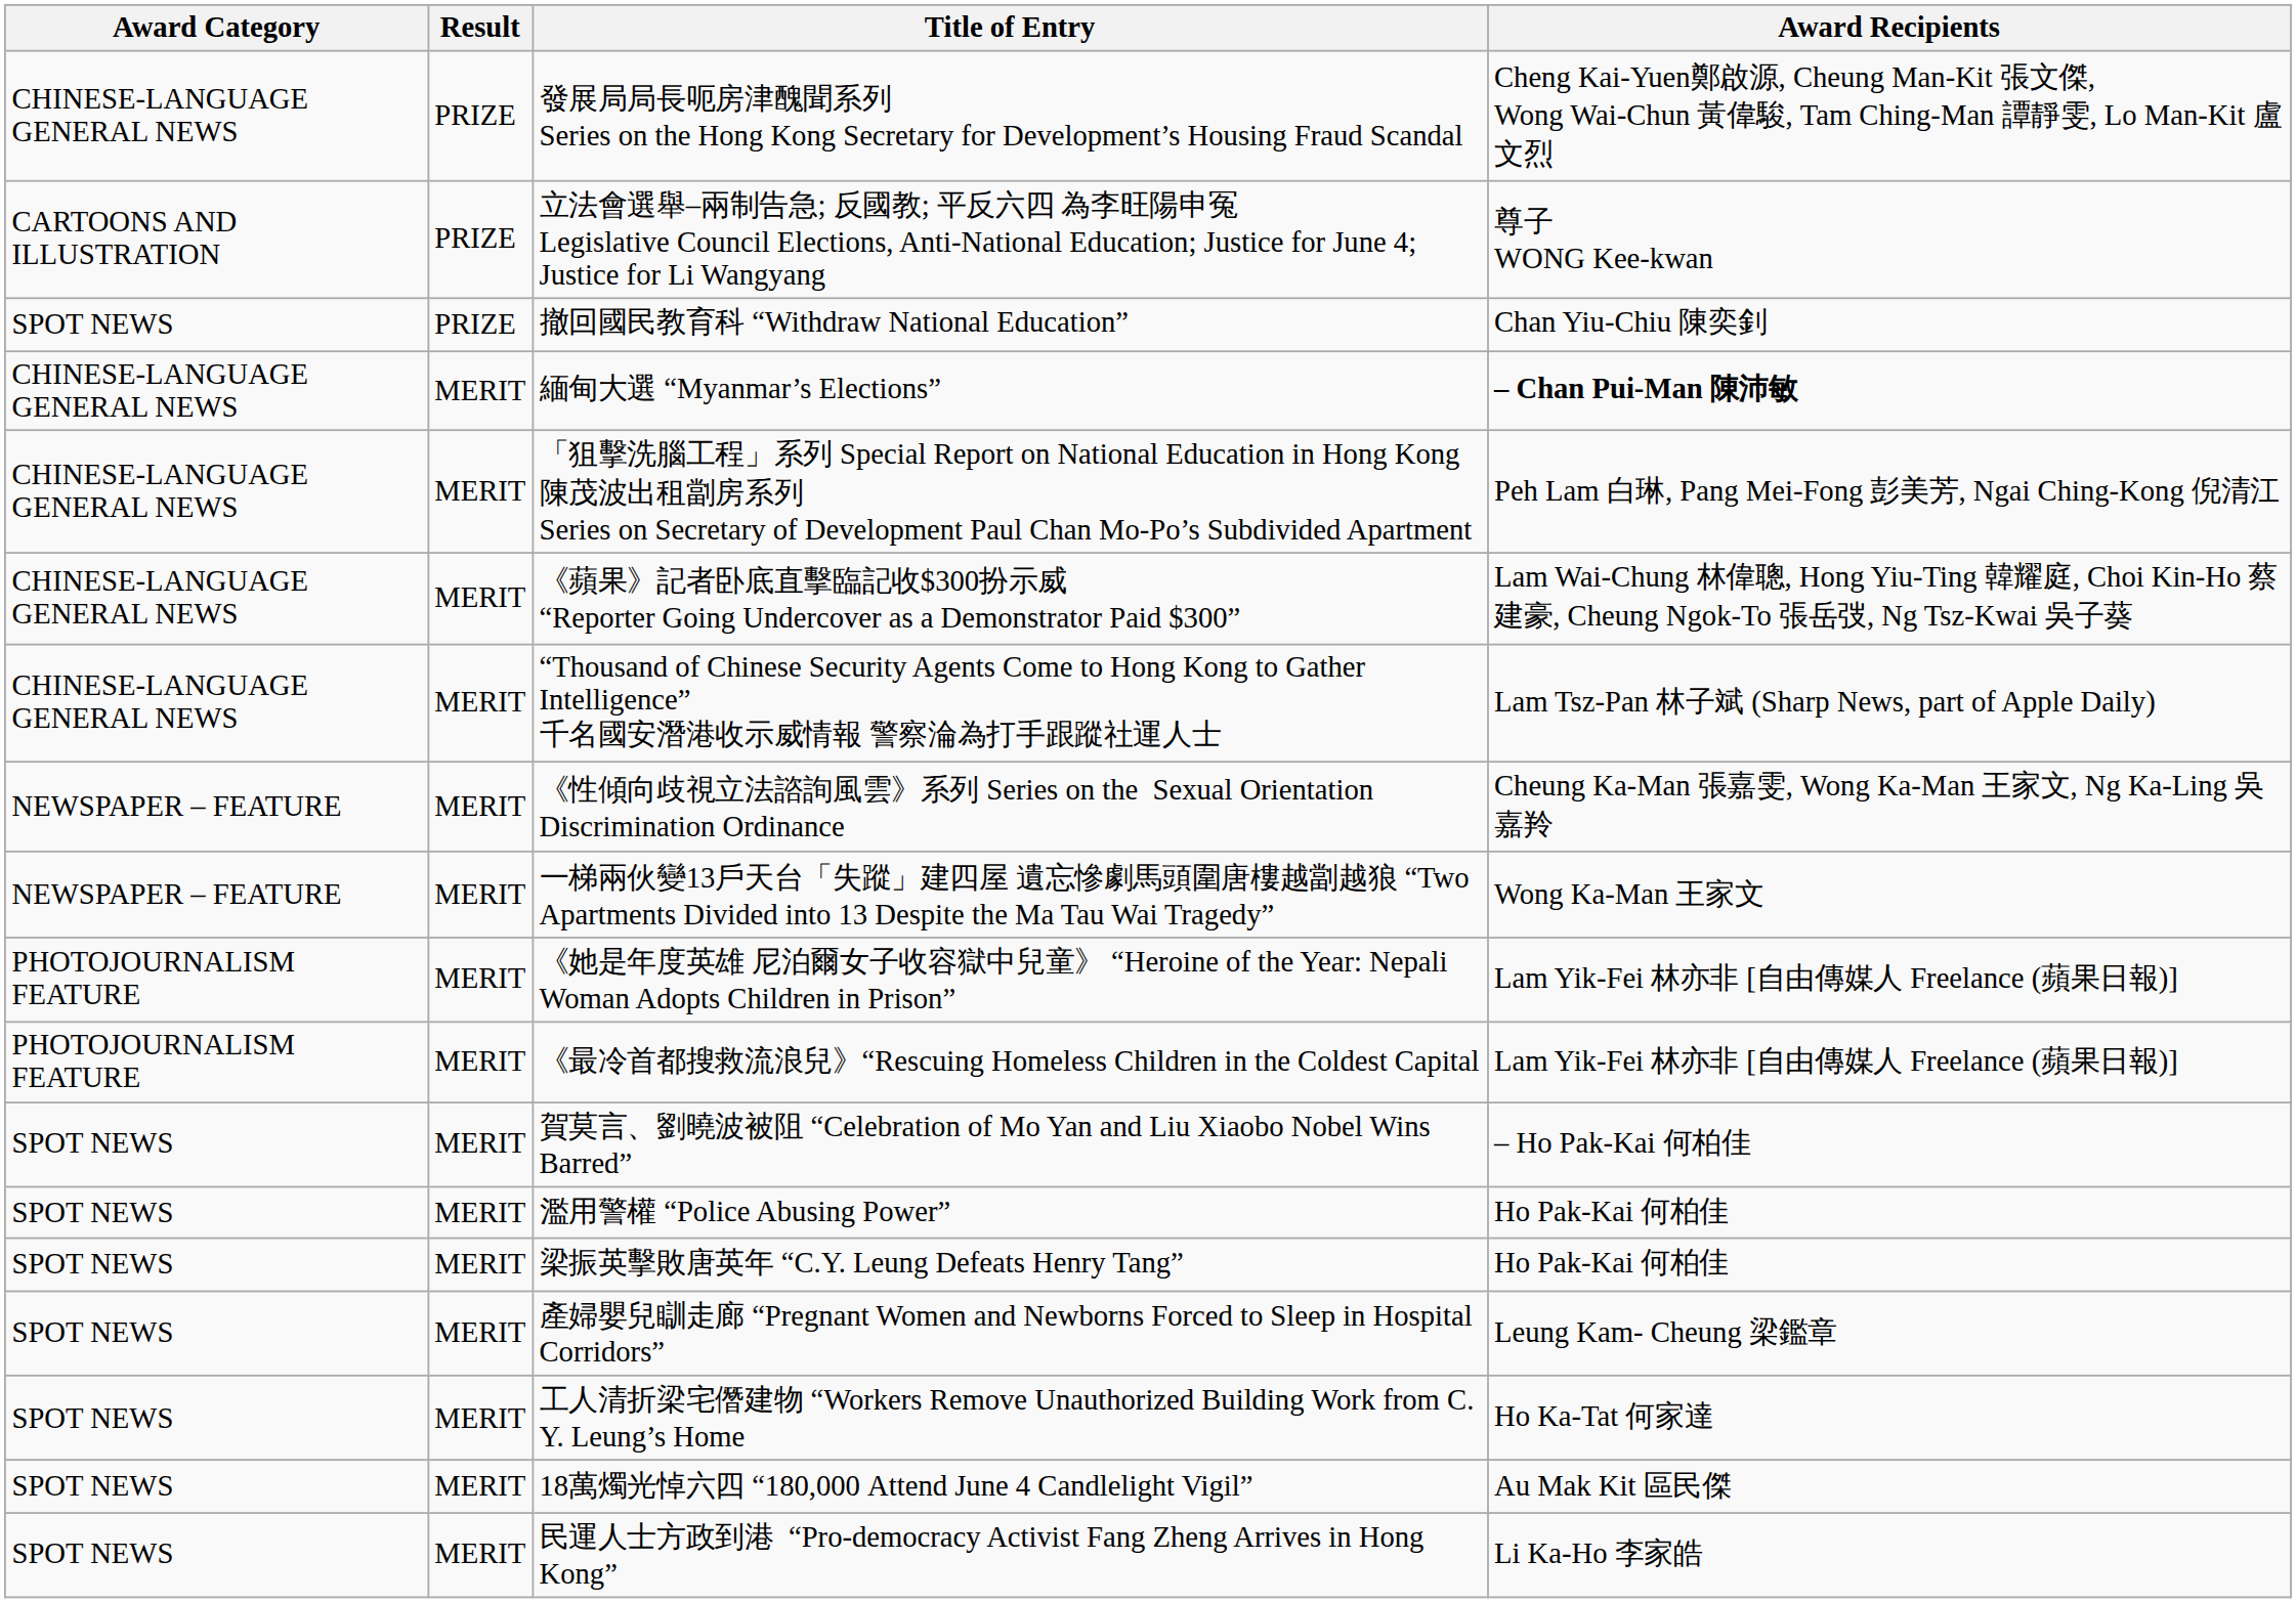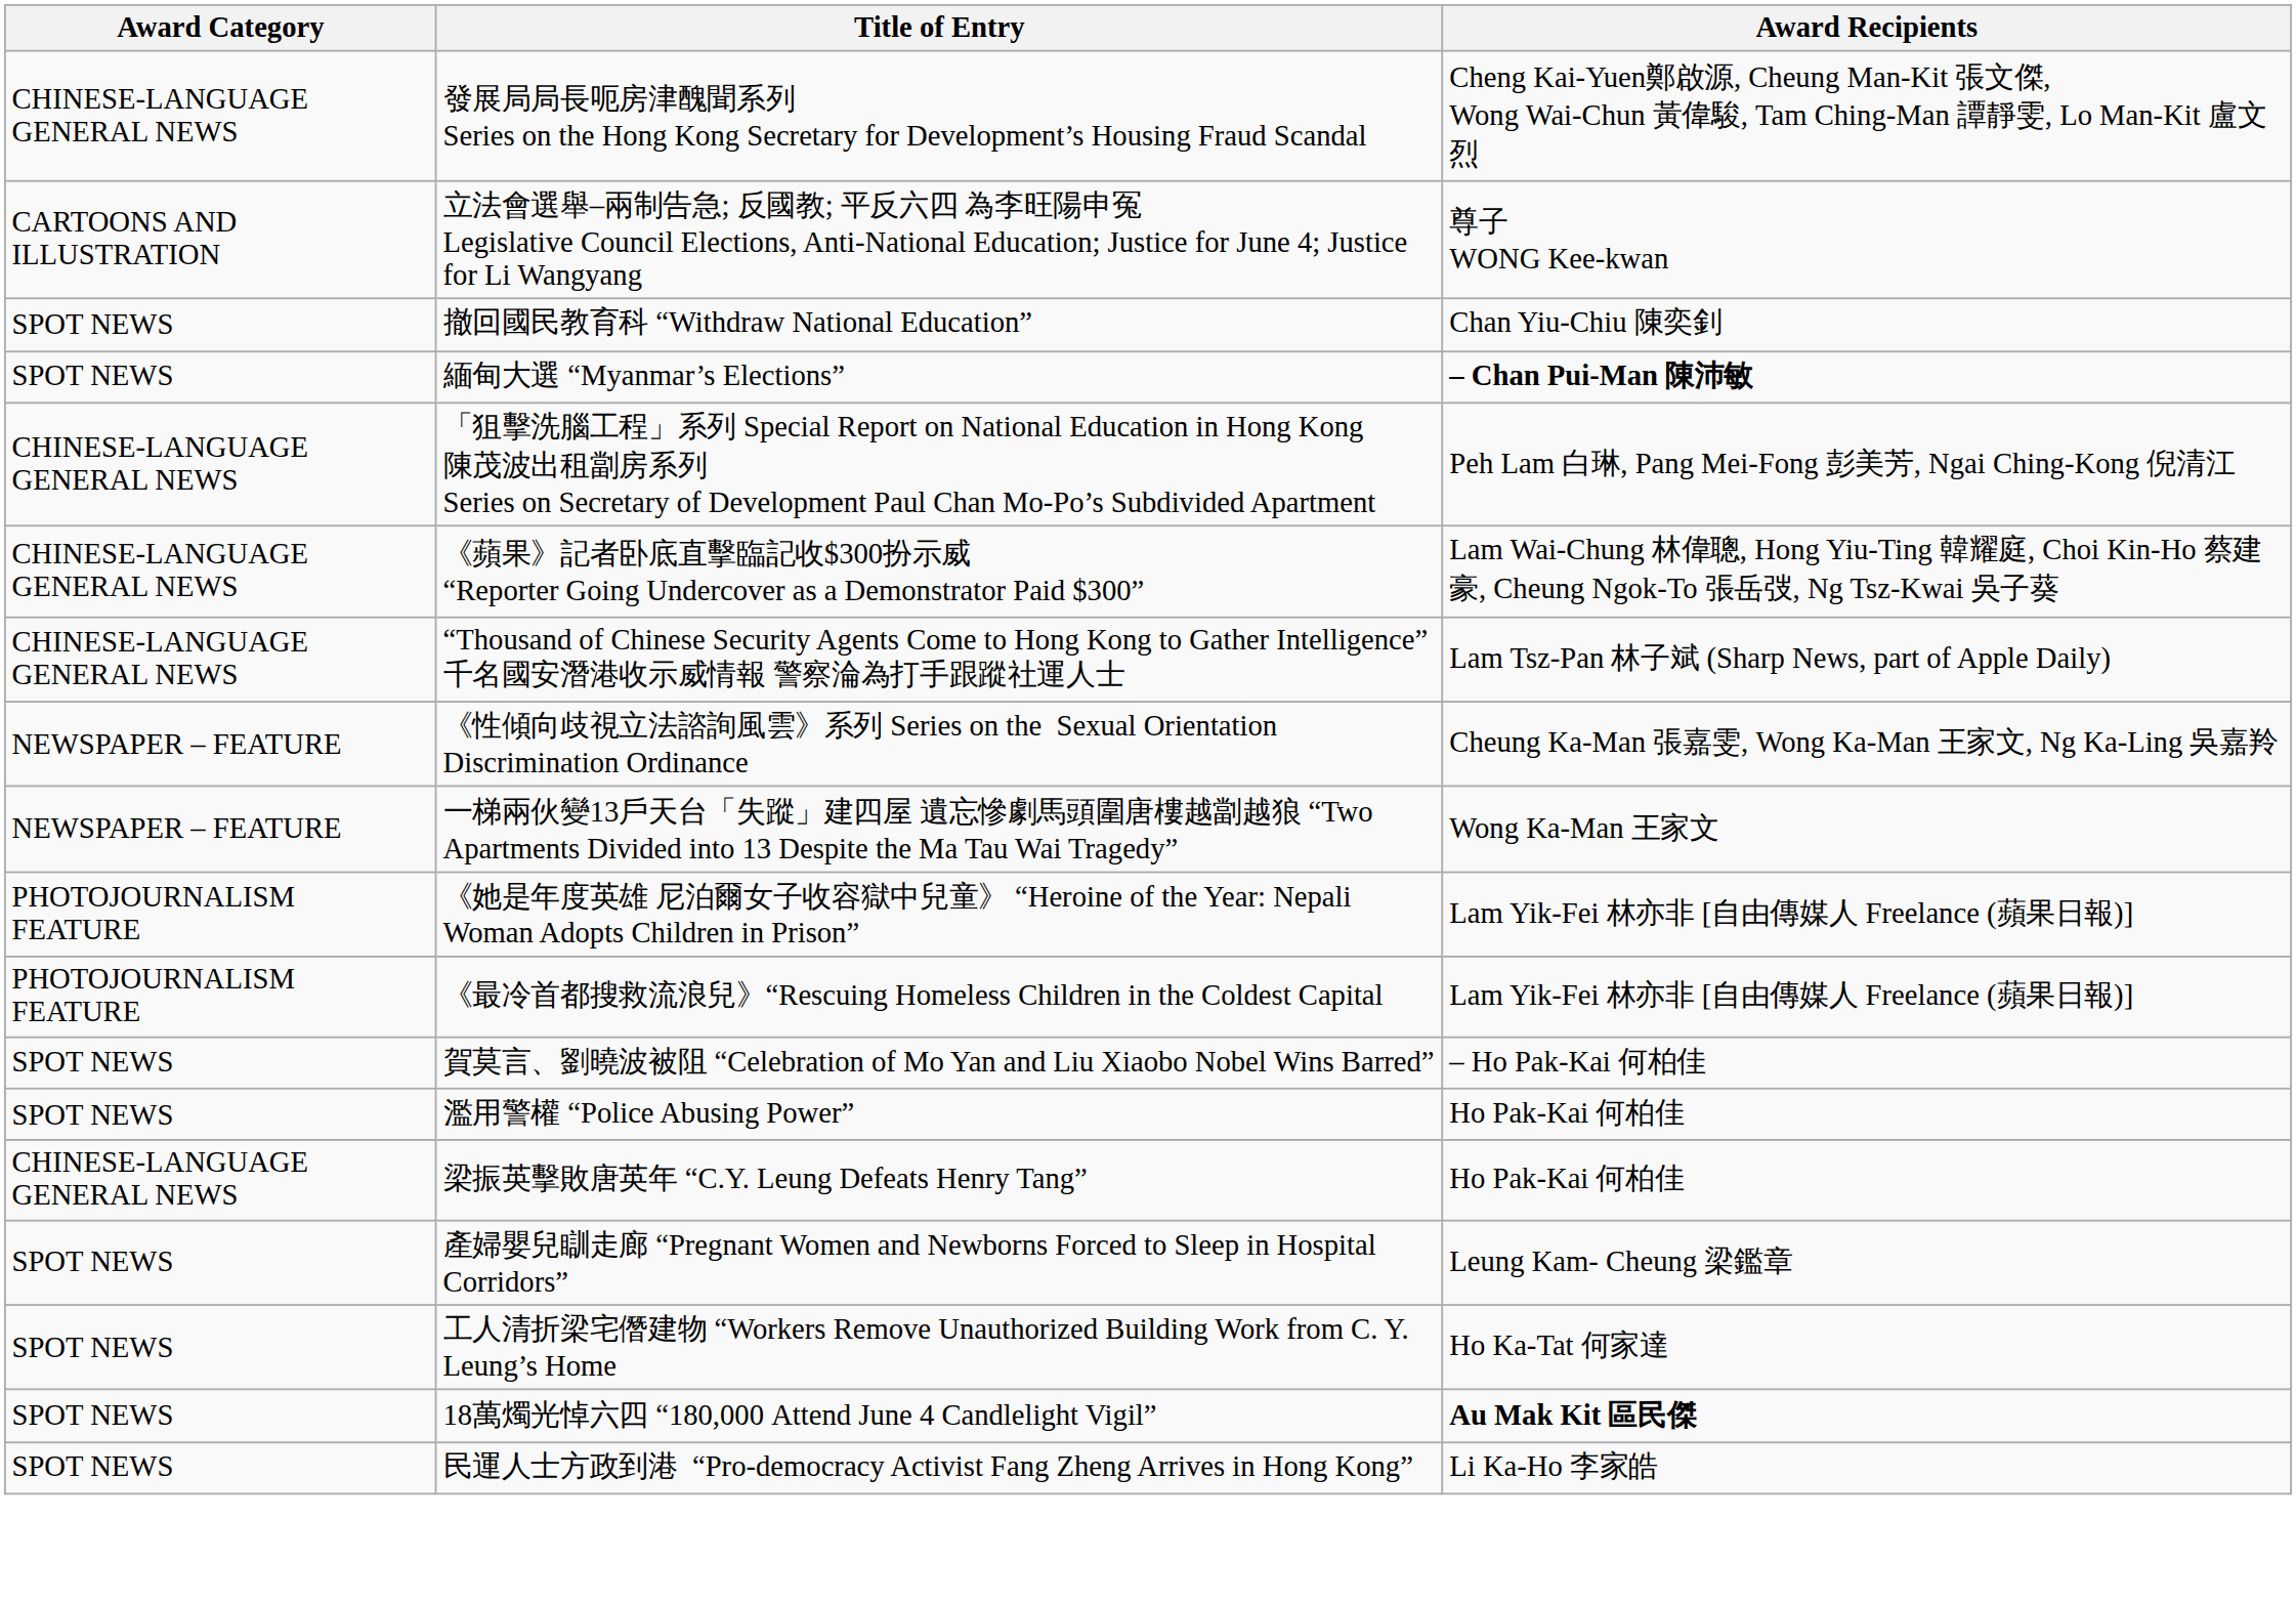- column: Result | PRIZE | PRIZE | PRIZE | MERIT | MERIT | MERIT | MERIT | MERIT | MERIT | MERIT | MERIT | MERIT | MERIT | MERIT | MERIT | MERIT | MERIT | MERIT
緬甸大選 “Myanmar’s Elections” | Award Category: CHINESE-LANGUAGE GENERAL NEWS -> SPOT NEWS
梁振英擊敗唐英年 “C.Y. Leung Defeats Henry Tang” | Award Category: SPOT NEWS -> CHINESE-LANGUAGE GENERAL NEWS
18萬燭光悼六四 “180,000 Attend June 4 Candlelight Vigil” | Award Recipients: normal -> bold
